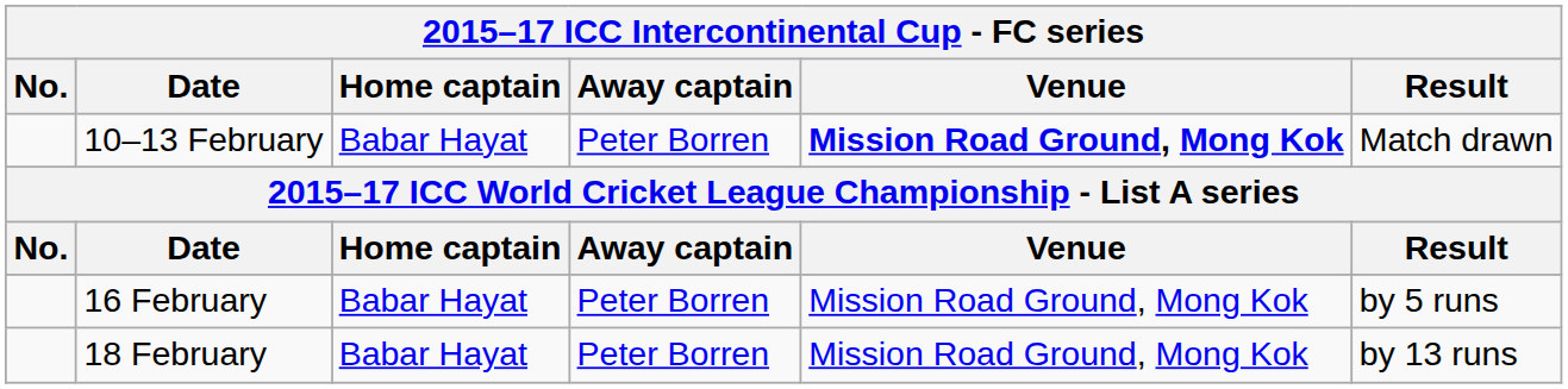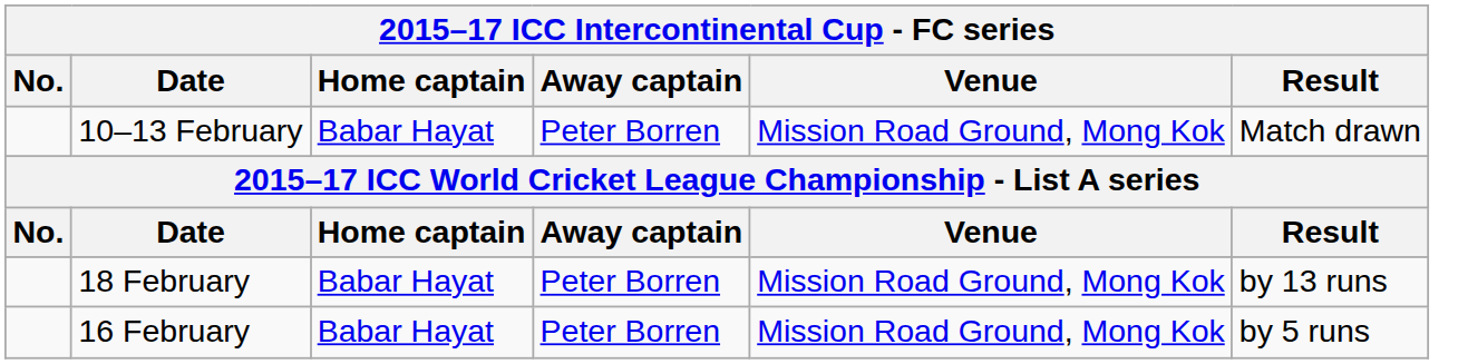10–13 February | Venue: bold -> normal
rows swapped: 16 February <-> 18 February
